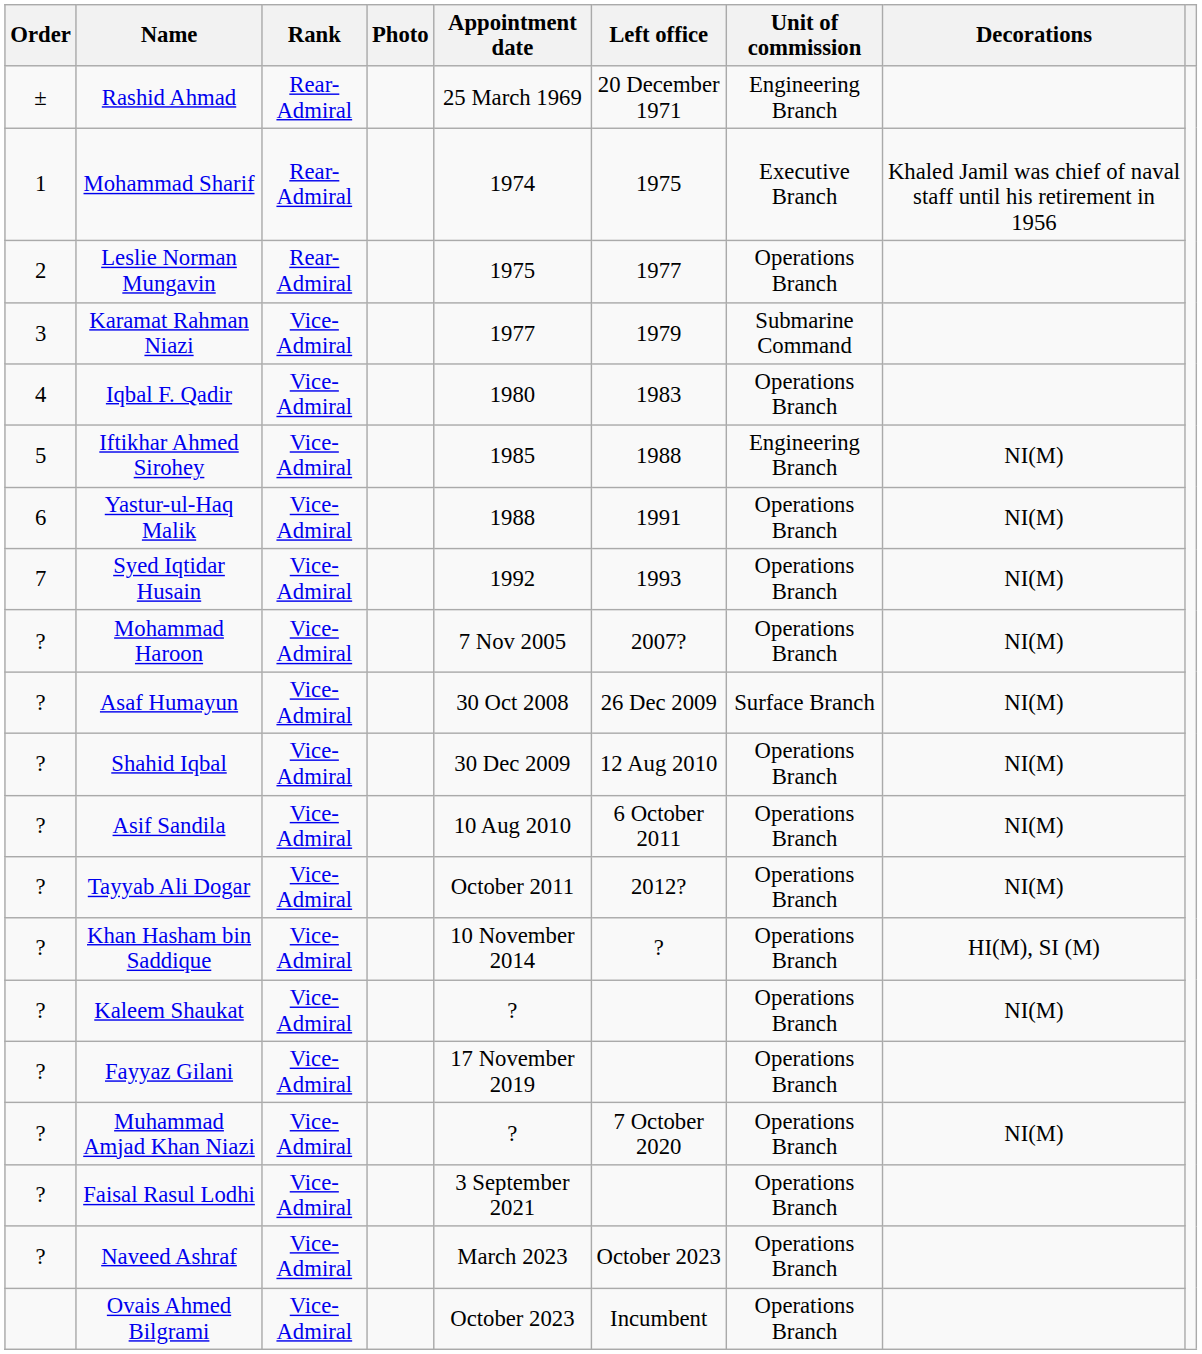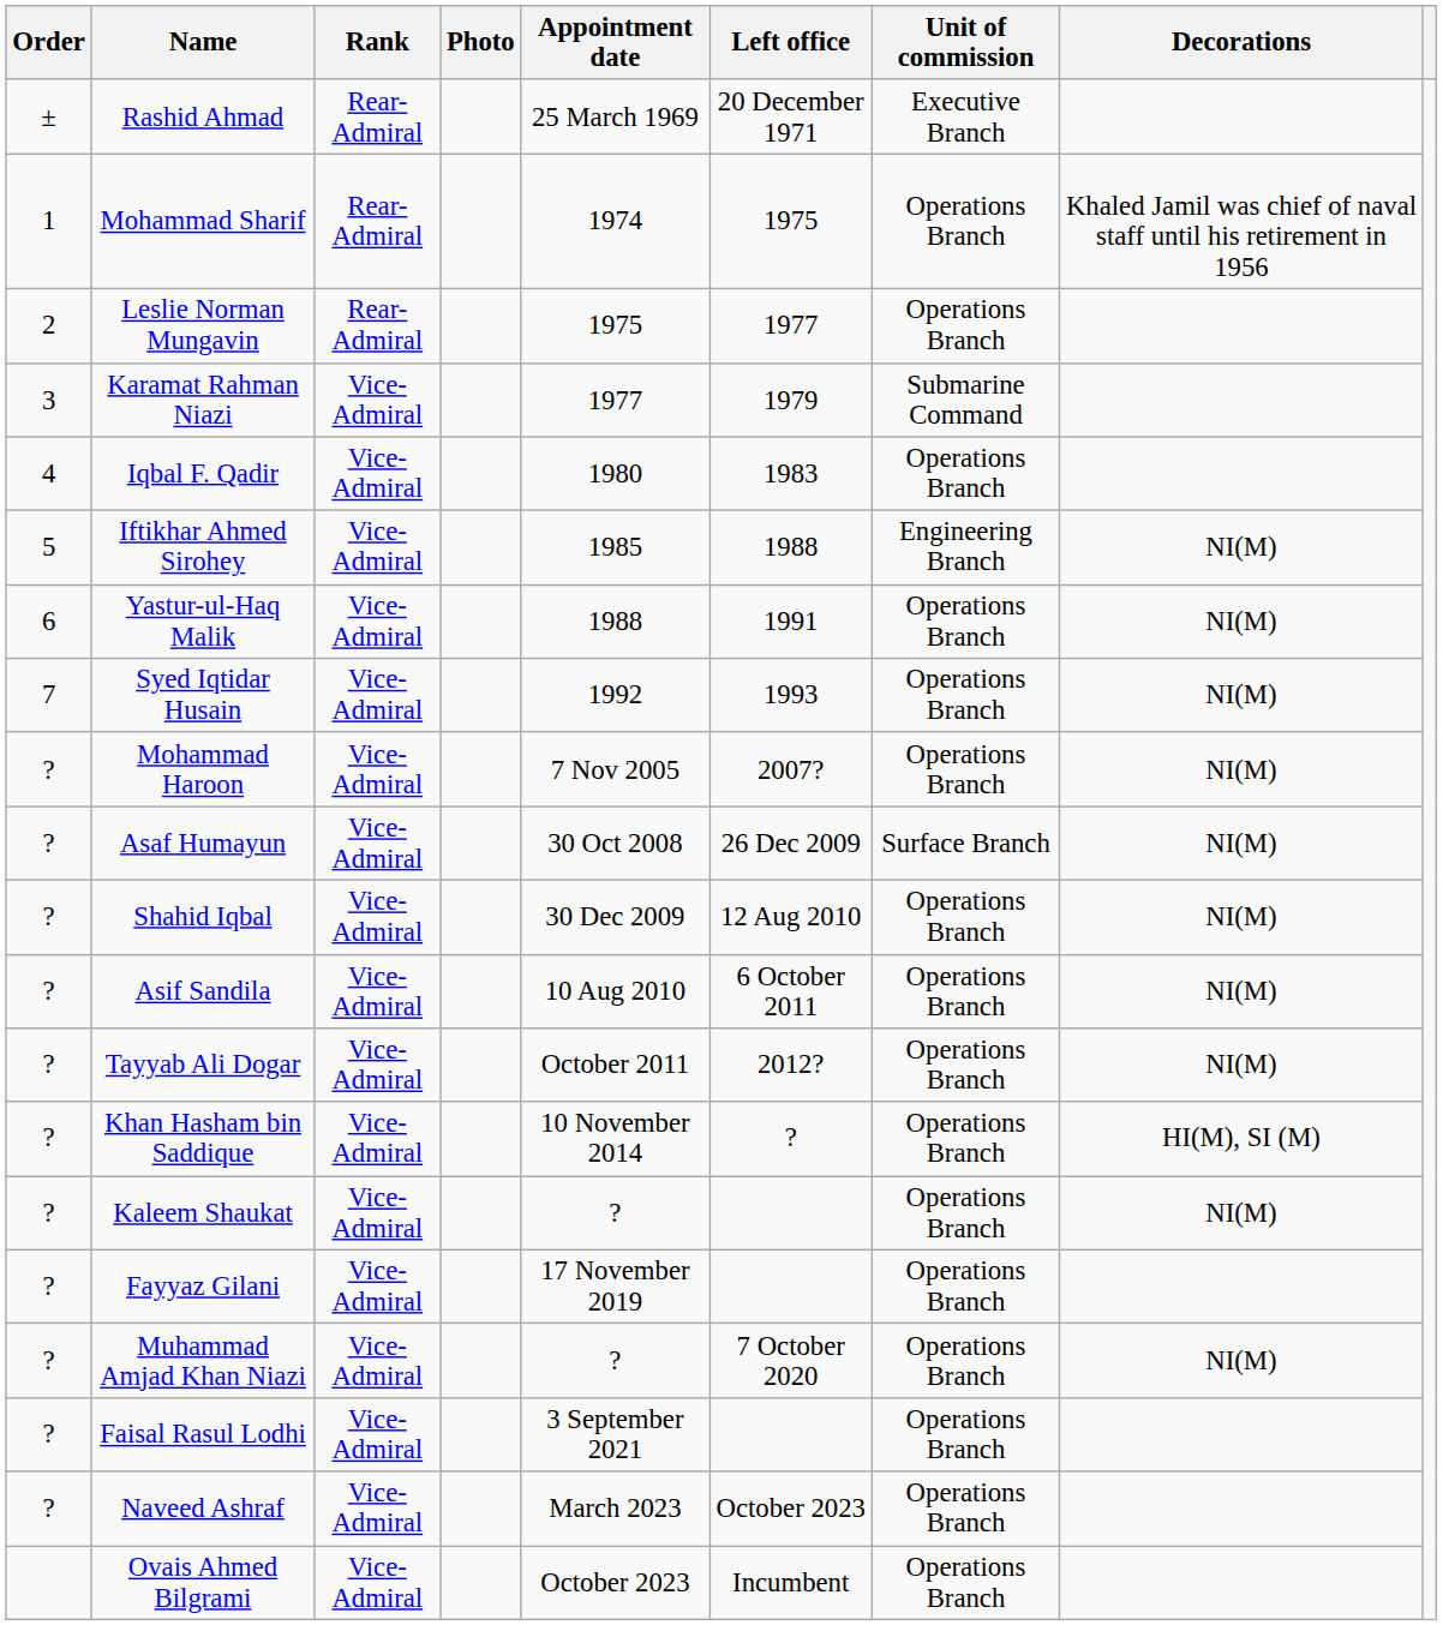Rashid Ahmad | Unit of commission: Engineering Branch -> Executive Branch
Mohammad Sharif | Unit of commission: Executive Branch -> Operations Branch
